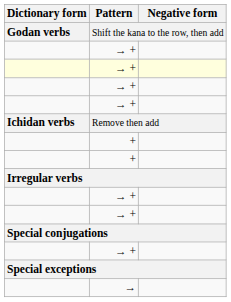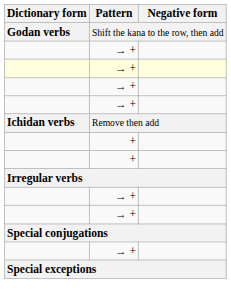- row: →
